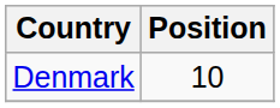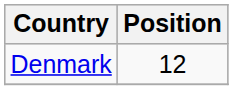Denmark | Position: 10 -> 12
